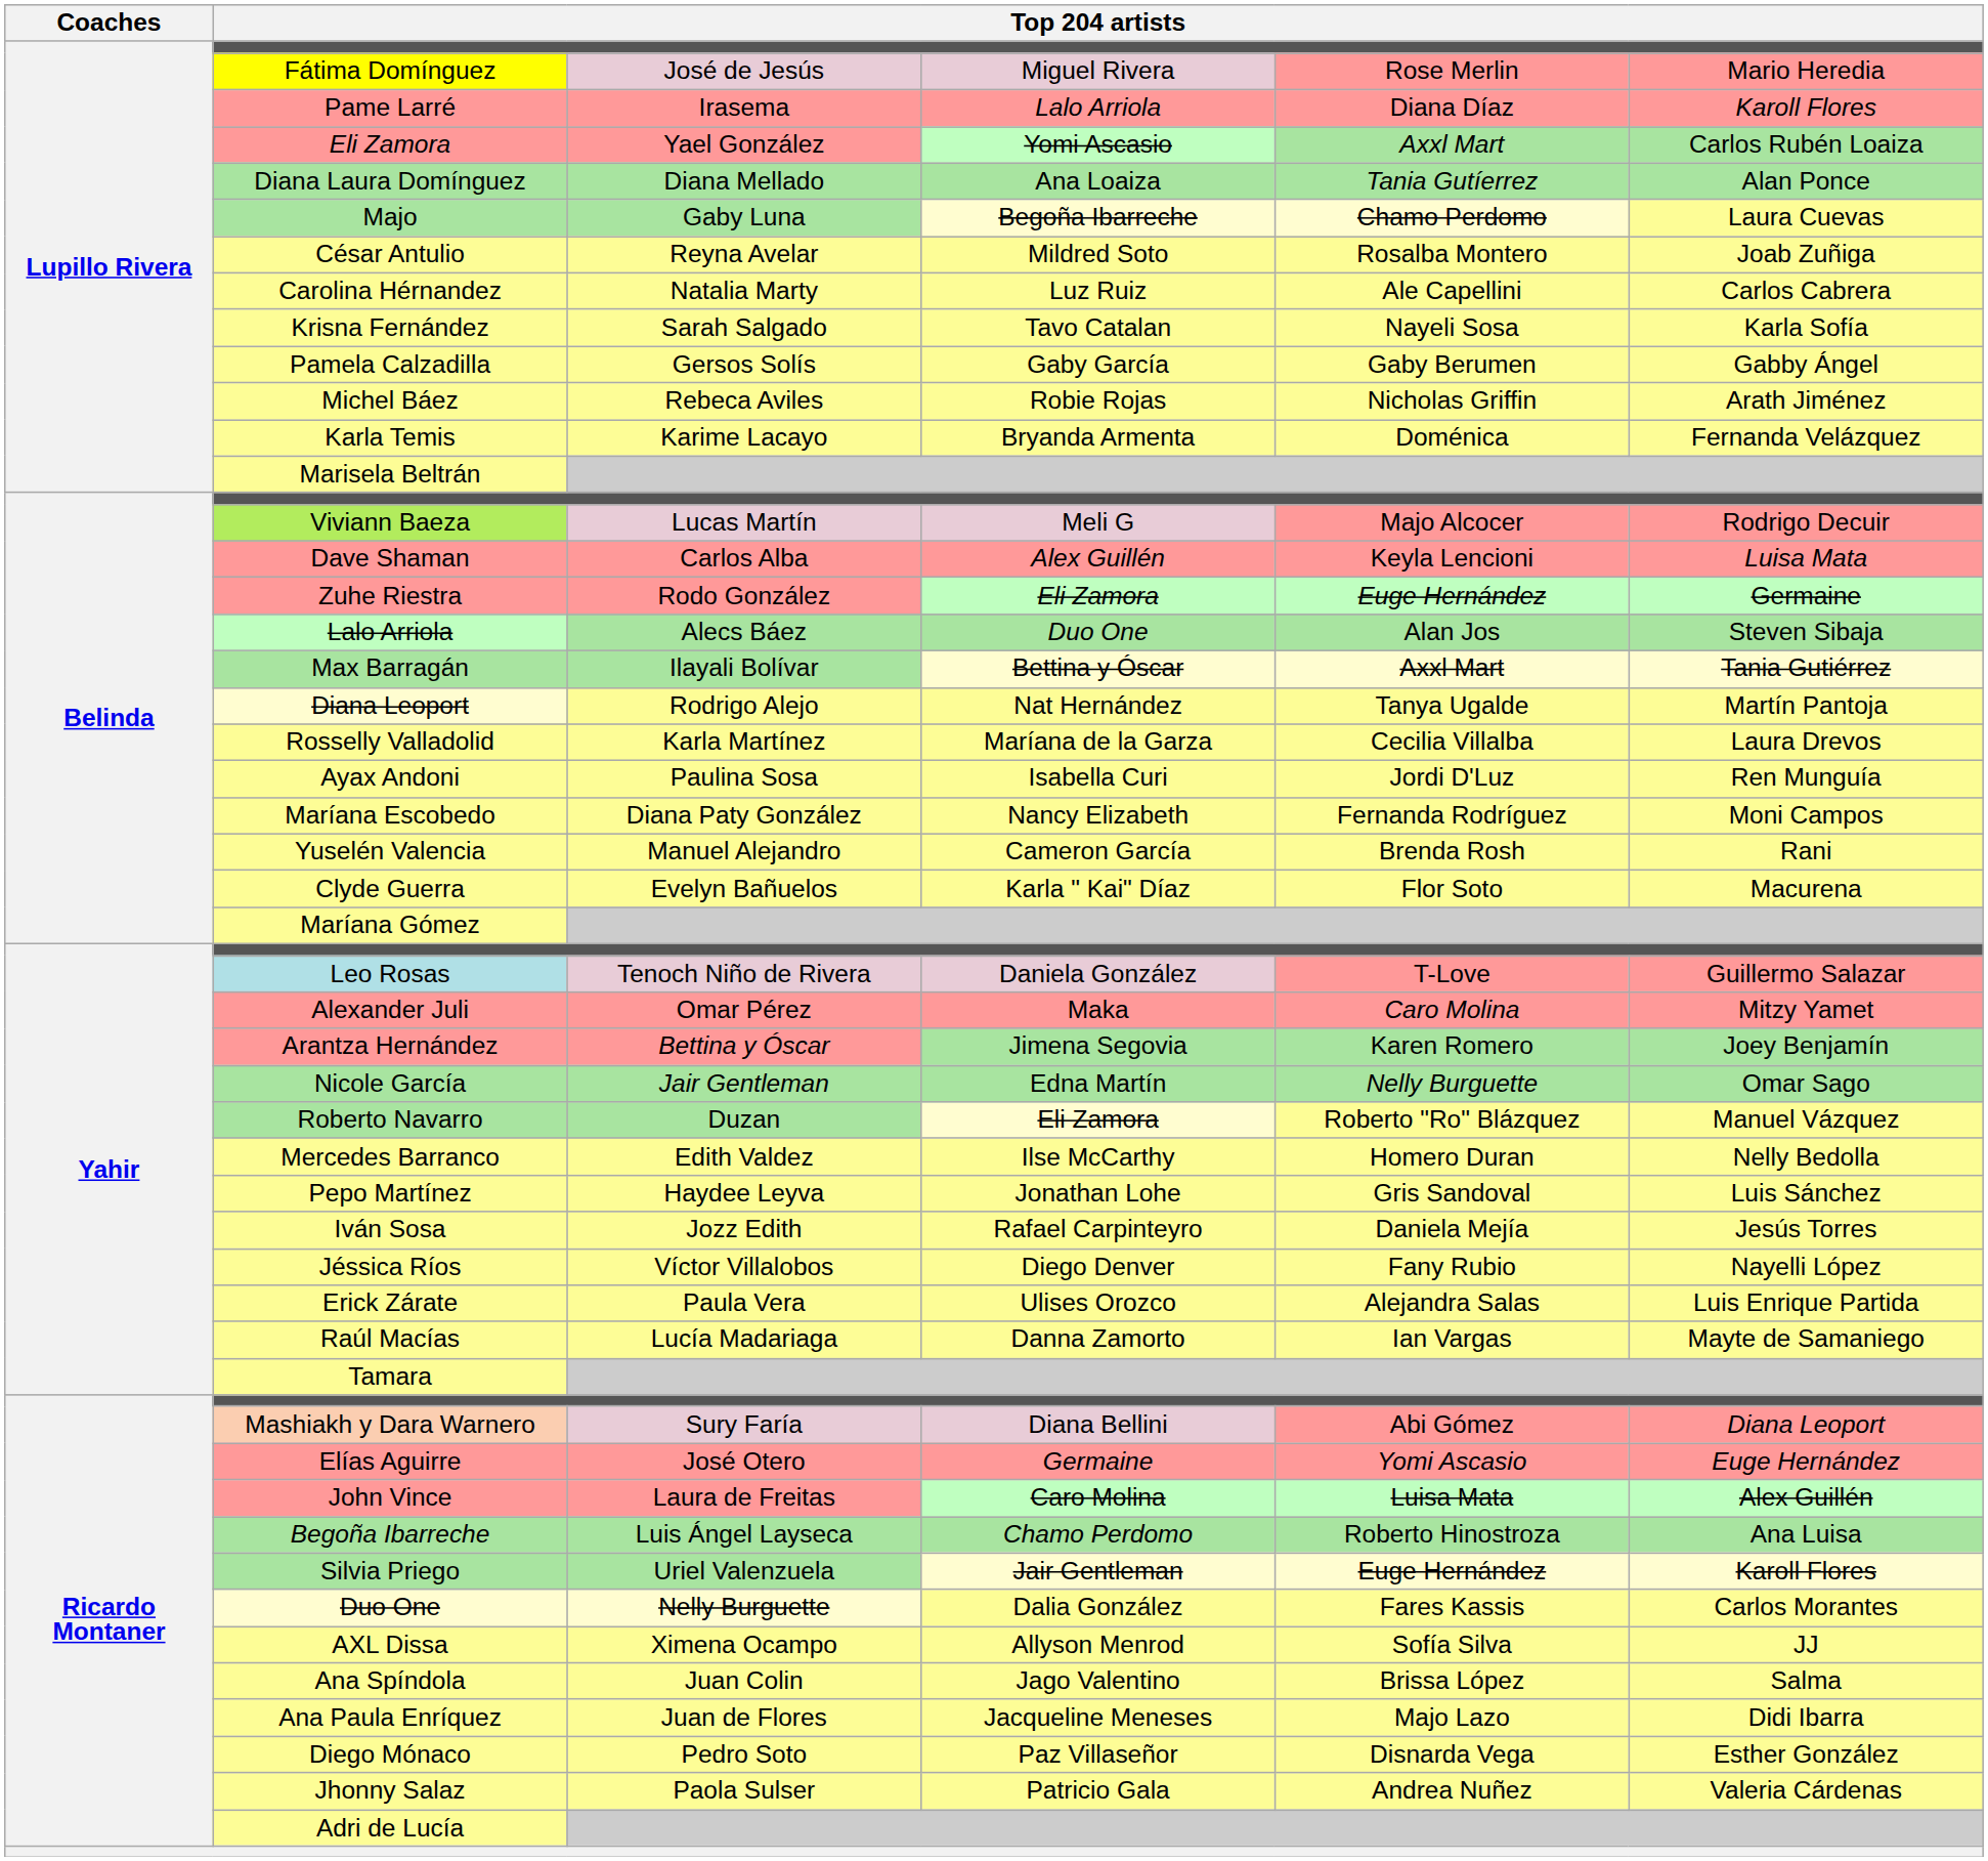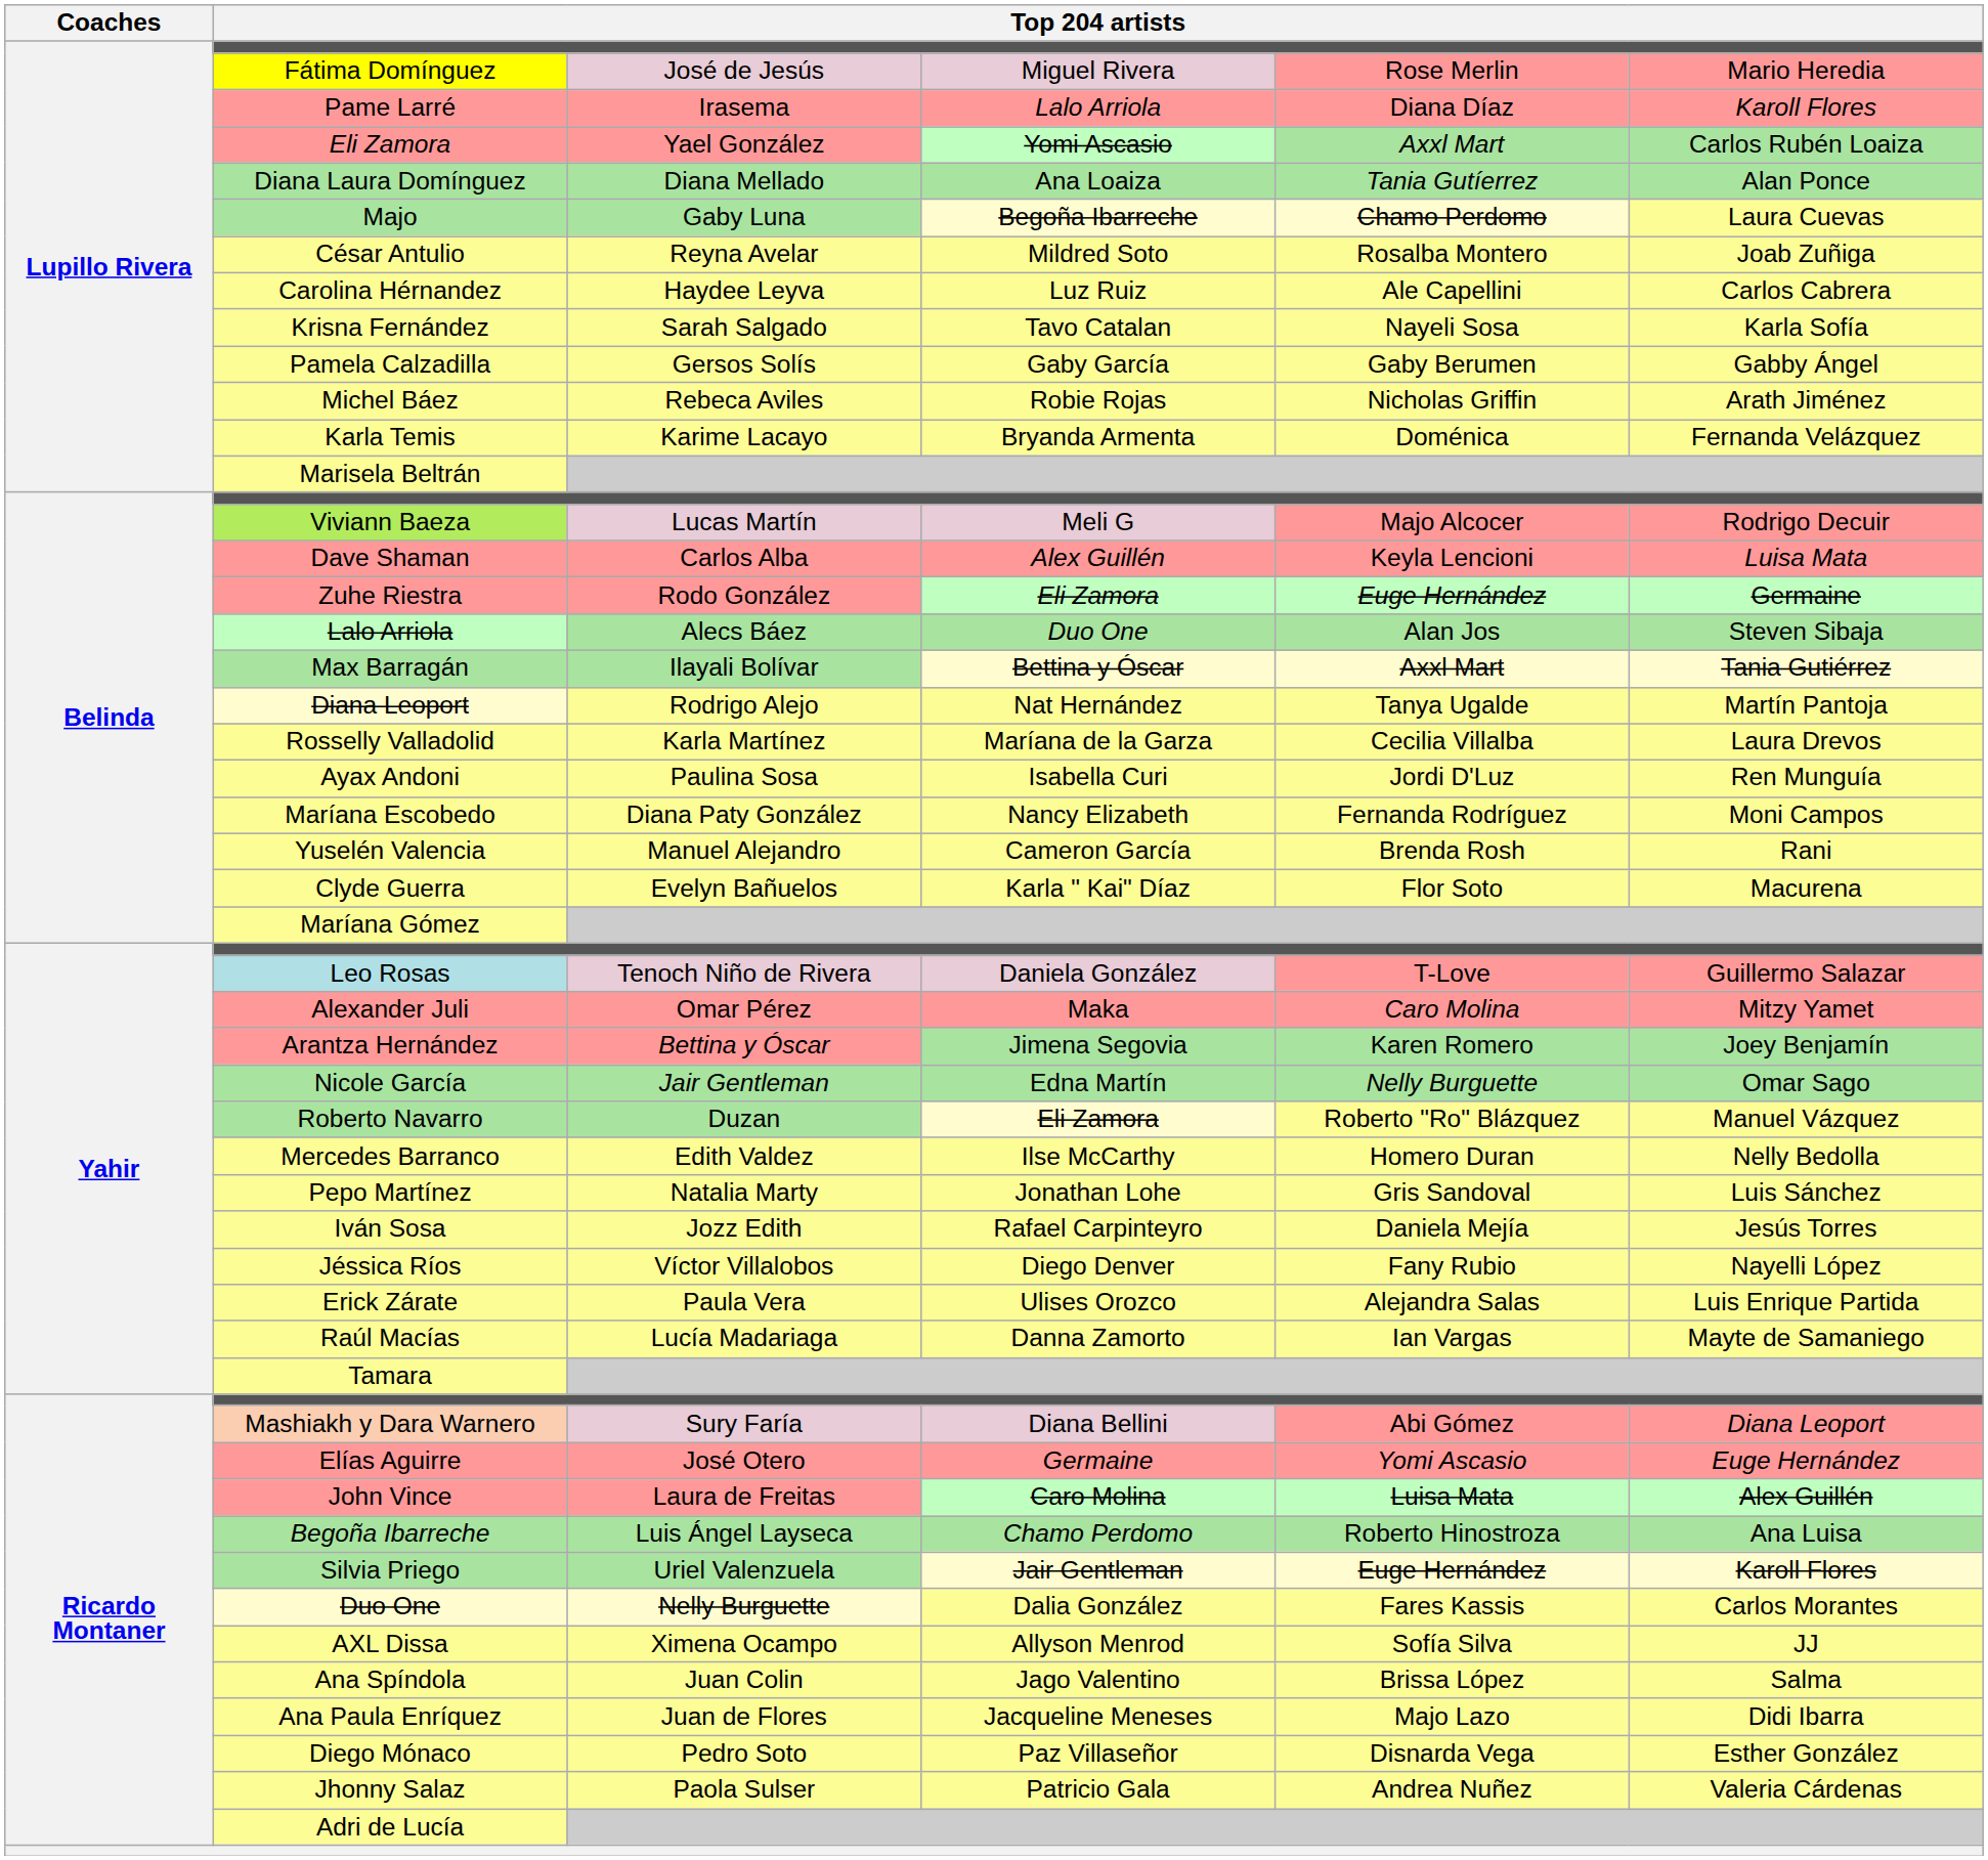Carolina Hérnandez | column 3: Natalia Marty -> Haydee Leyva
Pepo Martínez | column 3: Haydee Leyva -> Natalia Marty
